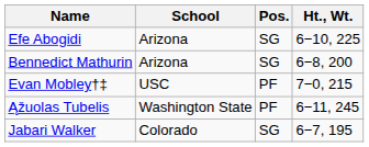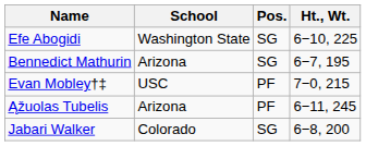Efe Abogidi | School: Arizona -> Washington State
Bennedict Mathurin | Ht., Wt.: 6−8, 200 -> 6−7, 195
Ąžuolas Tubelis | School: Washington State -> Arizona
Jabari Walker | Ht., Wt.: 6−7, 195 -> 6−8, 200
